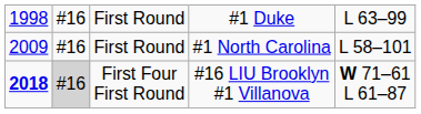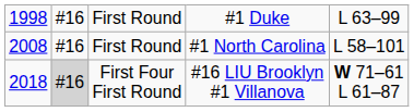First Round / #1 North Carolina | column 1: 2009 -> 2008
First Four First Round | column 1: bold -> normal
